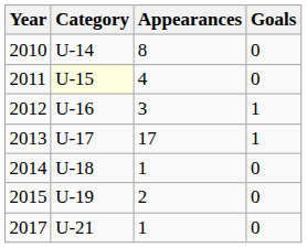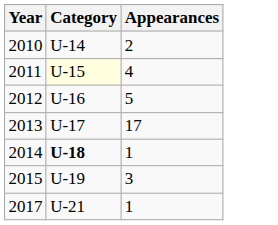- column: Goals | 0 | 0 | 1 | 1 | 0 | 0 | 0
2010 | Appearances: 8 -> 2
2012 | Appearances: 3 -> 5
2014 | Category: normal -> bold
2015 | Appearances: 2 -> 3
